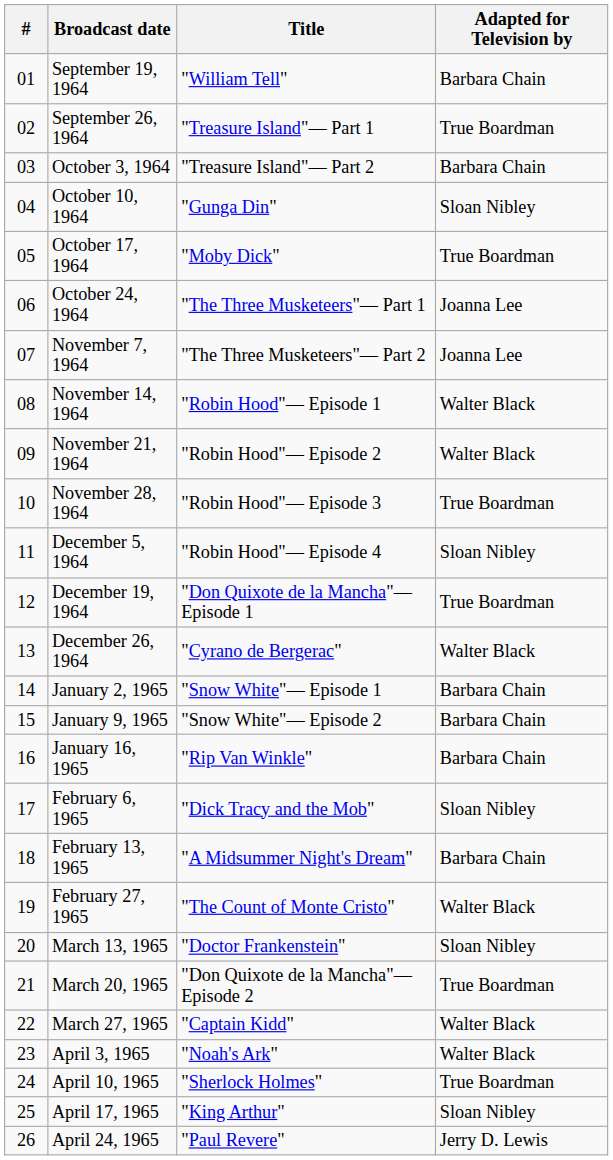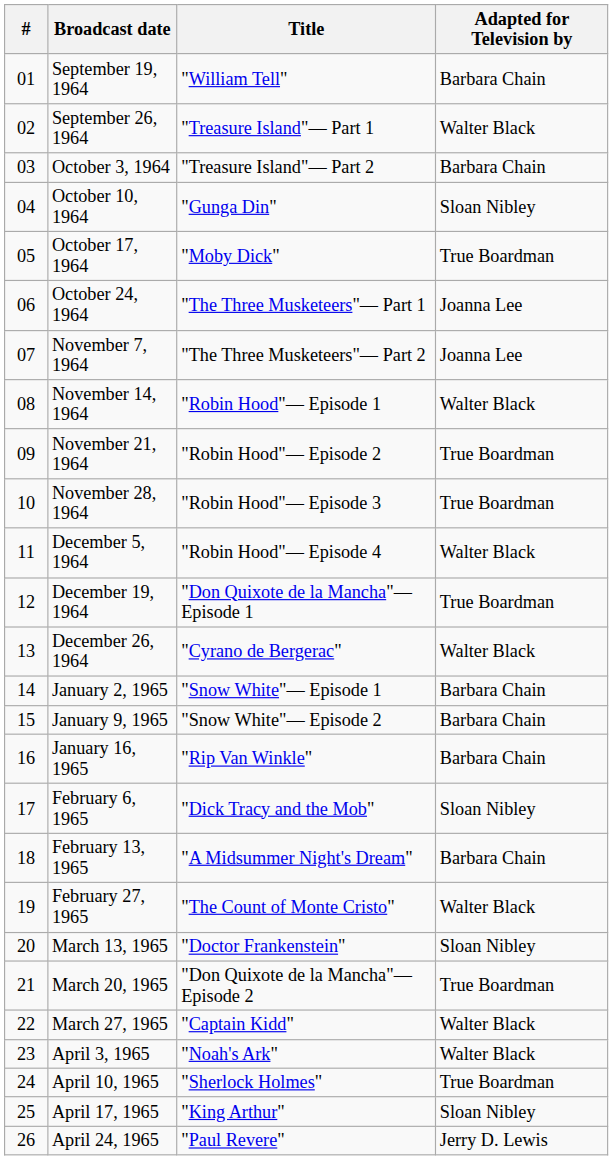September 26, 1964 | Adapted for Television by: True Boardman -> Walter Black
November 21, 1964 | Adapted for Television by: Walter Black -> True Boardman
December 5, 1964 | Adapted for Television by: Sloan Nibley -> Walter Black
